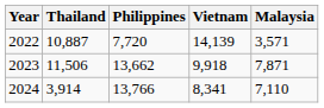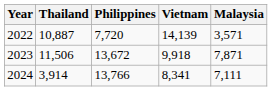2023 | Philippines: 13,662 -> 13,672
2024 | Malaysia: 7,110 -> 7,111
